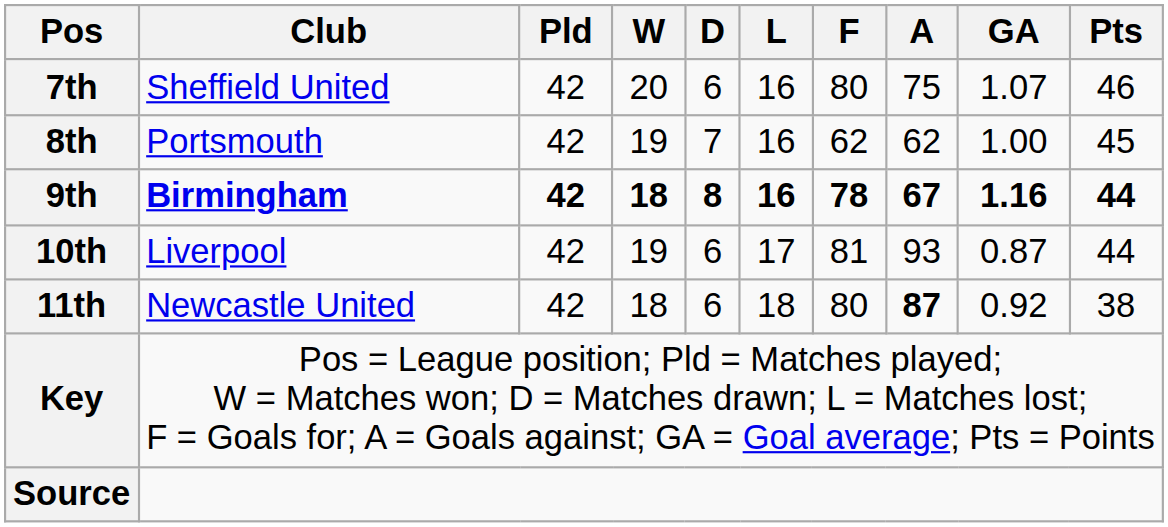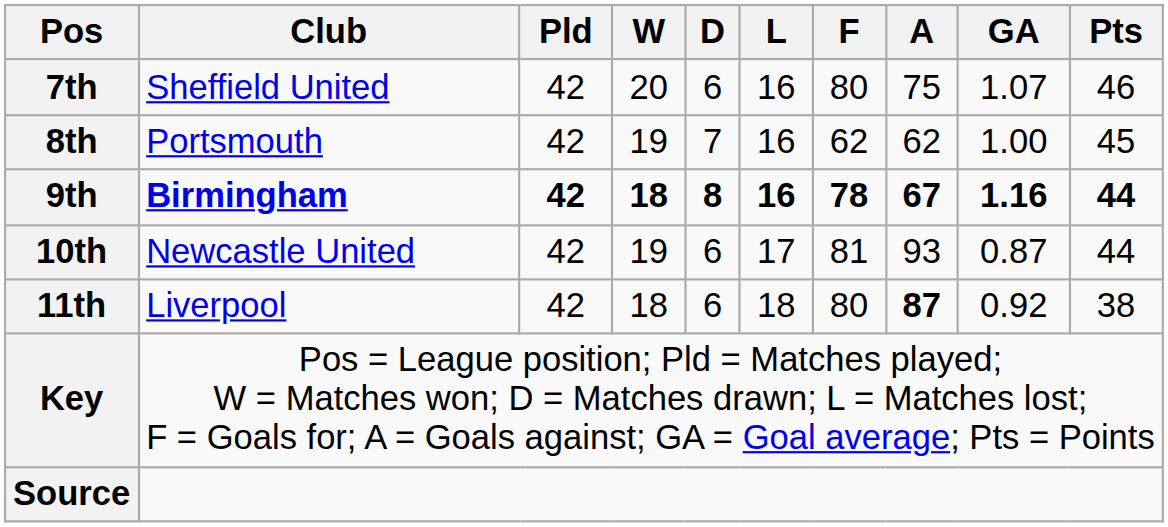10th | Club: Liverpool -> Newcastle United
11th | Club: Newcastle United -> Liverpool
